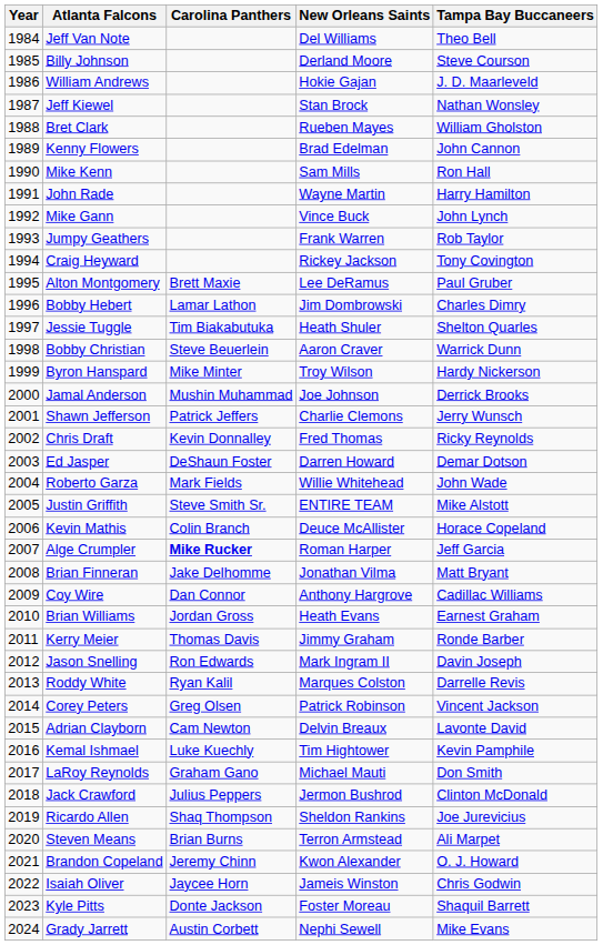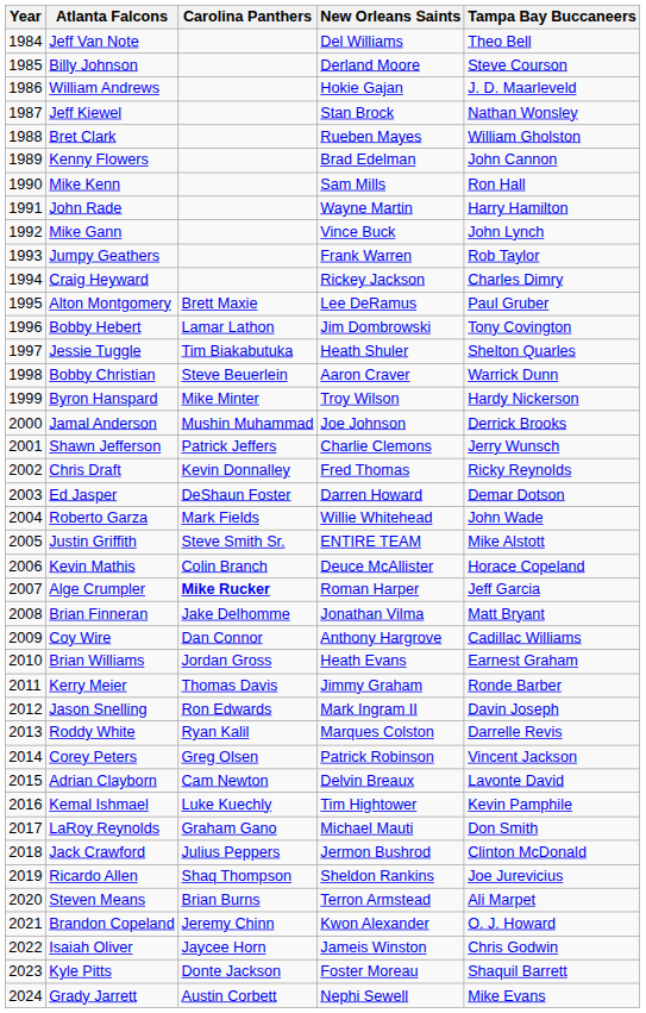Craig Heyward | Tampa Bay Buccaneers: Tony Covington -> Charles Dimry
Bobby Hebert | Tampa Bay Buccaneers: Charles Dimry -> Tony Covington
